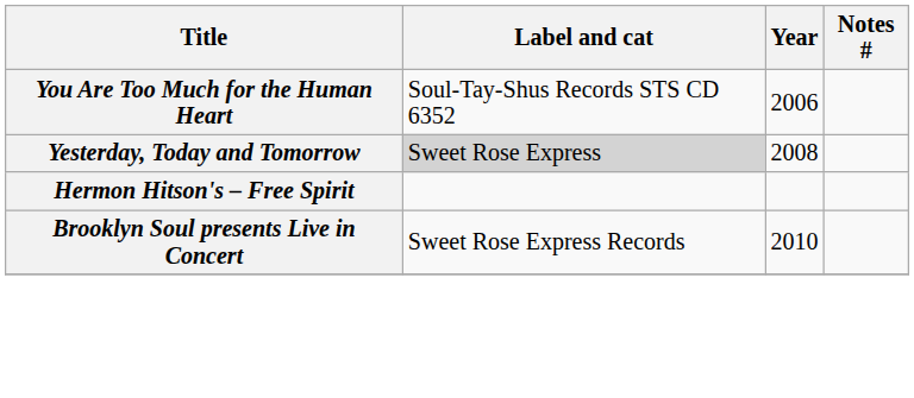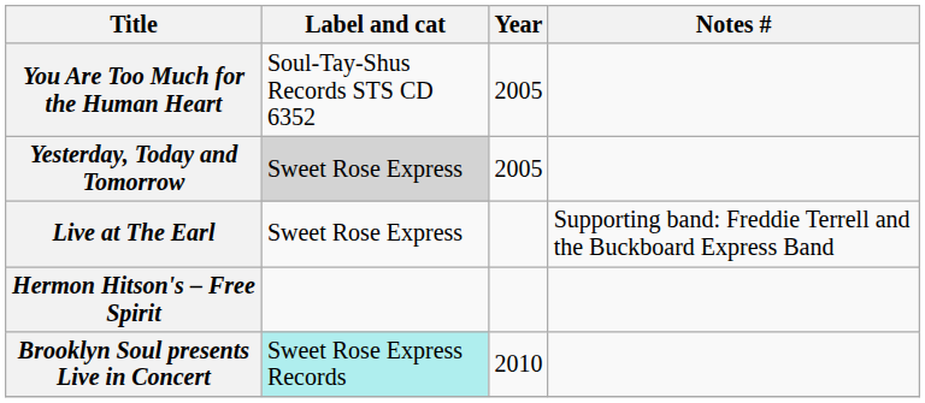You Are Too Much for the Human Heart | Year: 2006 -> 2005
Yesterday, Today and Tomorrow | Year: 2008 -> 2005
+ row: Live at The Earl | Sweet Rose Express | Supporting band: Freddie Terrell and the Buckboard Express Band
Brooklyn Soul presents Live in Concert | Label and cat: no background -> paleturquoise background
